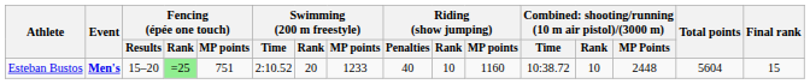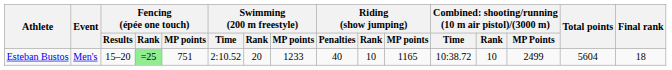Esteban Bustos | Event: bold -> normal
Esteban Bustos | Riding (show jumping) / MP points: 1160 -> 1165
Esteban Bustos | column 14: 2448 -> 2499
Esteban Bustos | Final rank: 15 -> 18
